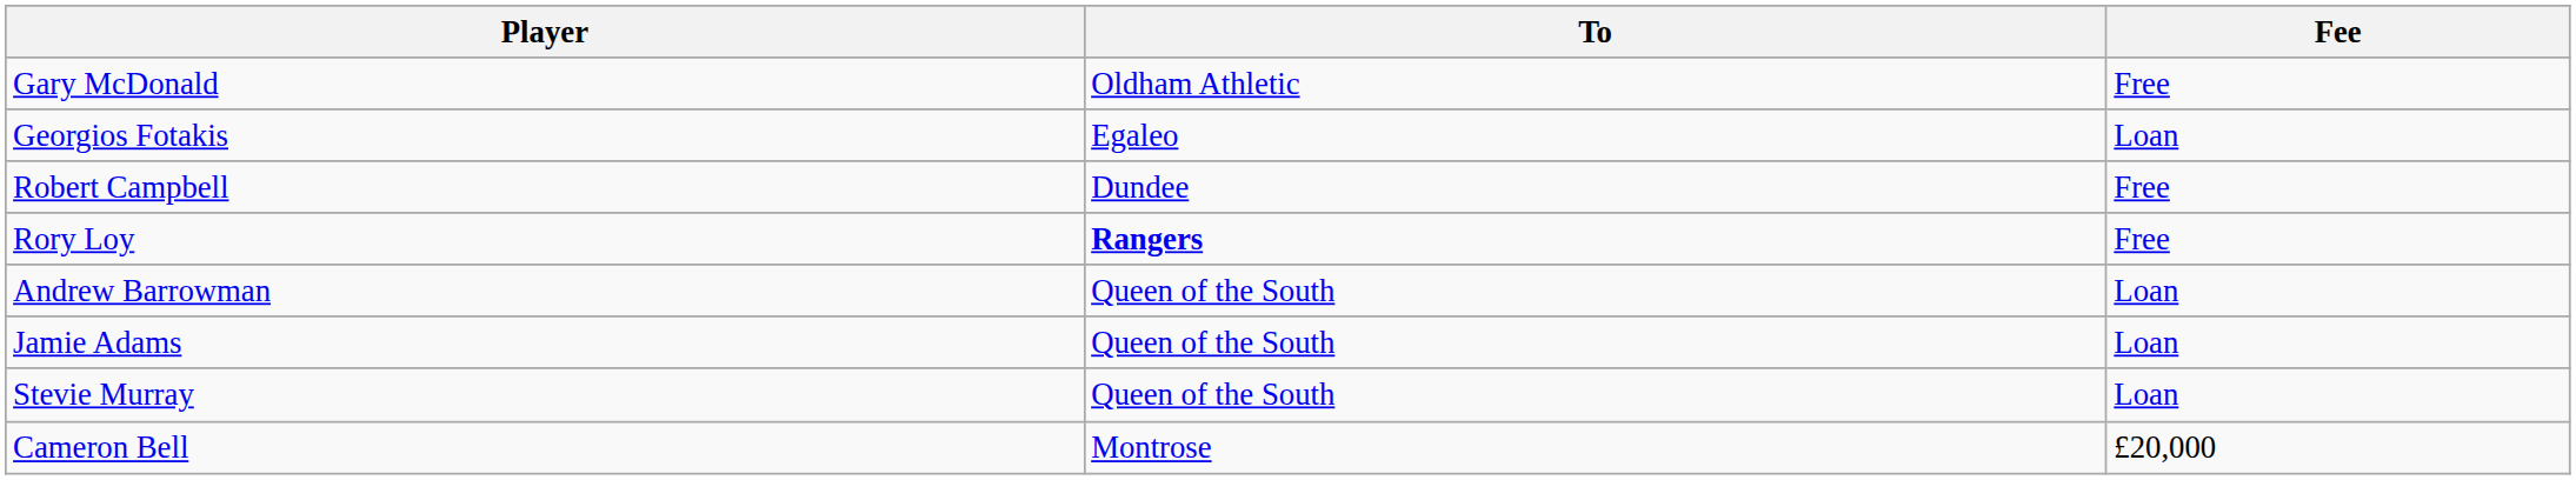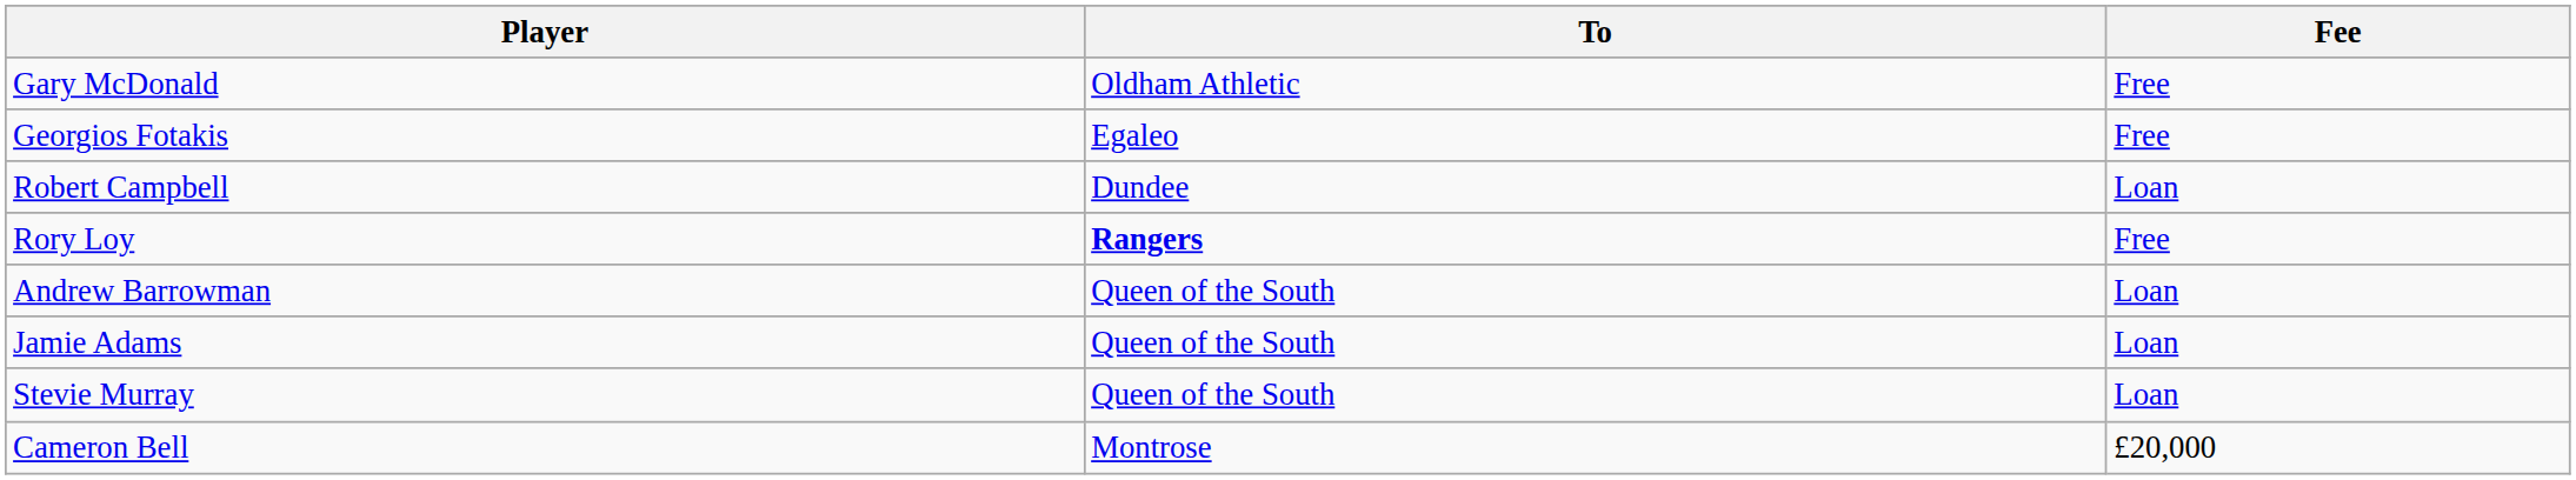Georgios Fotakis | Fee: Loan -> Free
Robert Campbell | Fee: Free -> Loan
